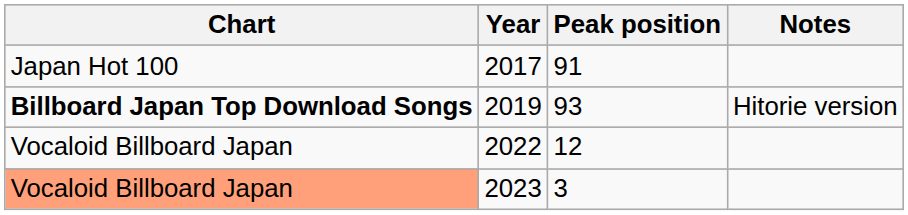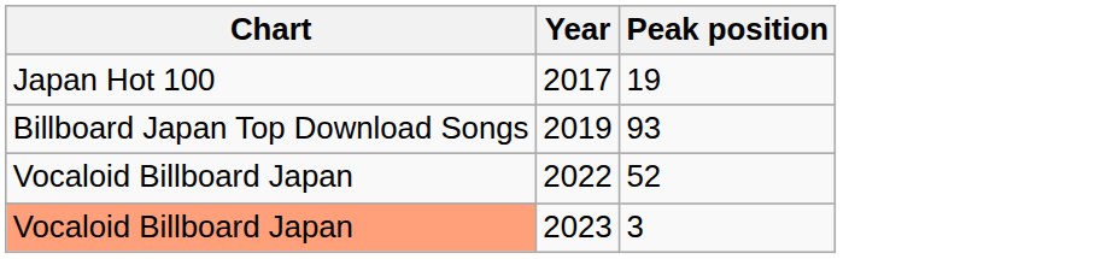- column: Notes | Hitorie version
2017 | Peak position: 91 -> 19
2019 | Chart: bold -> normal
2022 | Peak position: 12 -> 52
